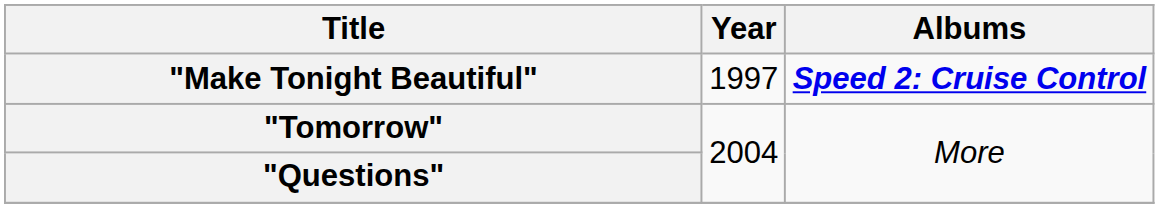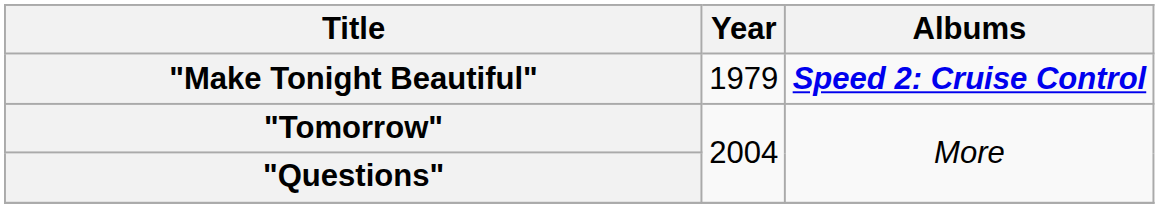"Make Tonight Beautiful" | Year: 1997 -> 1979
